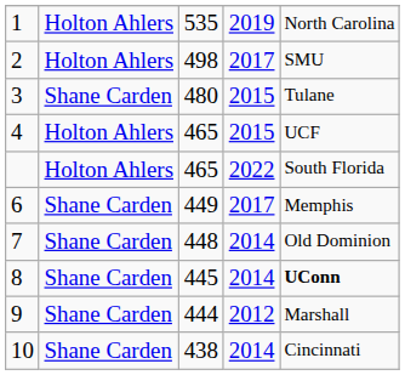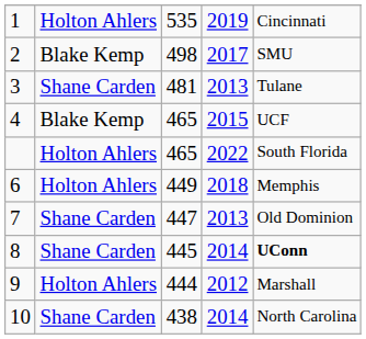1 | column 5: North Carolina -> Cincinnati
2 | column 2: Holton Ahlers -> Blake Kemp
3 | column 3: 480 -> 481
3 | column 4: 2015 -> 2013
4 | column 2: Holton Ahlers -> Blake Kemp
6 | column 2: Shane Carden -> Holton Ahlers
6 | column 4: 2017 -> 2018
7 | column 3: 448 -> 447
7 | column 4: 2014 -> 2013
9 | column 2: Shane Carden -> Holton Ahlers
10 | column 5: Cincinnati -> North Carolina
